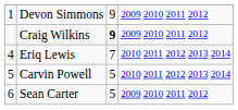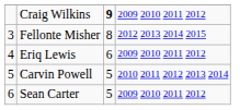- row: 1 | Devon Simmons | 9 | 2009 2010 2011 2012
+ row: 3 | Fellonte Misher | 8 | 2012 2013 2014 2015
Eriq Lewis | column 3: 7 -> 6
Eriq Lewis | column 4: 2010 2011 2012 2013 2014 -> 2009 2010 2011 2012
